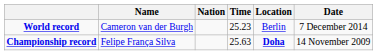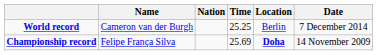World record | Time: 25.23 -> 25.25
Championship record | Time: 25.63 -> 25.69
